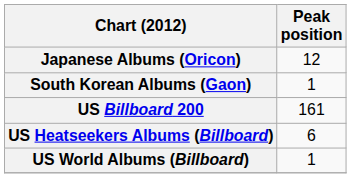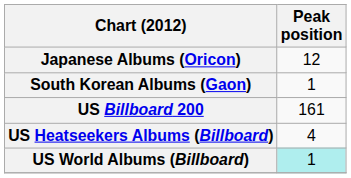US Heatseekers Albums (Billboard) | Peak position: 6 -> 4
US World Albums (Billboard) | Peak position: no background -> paleturquoise background
